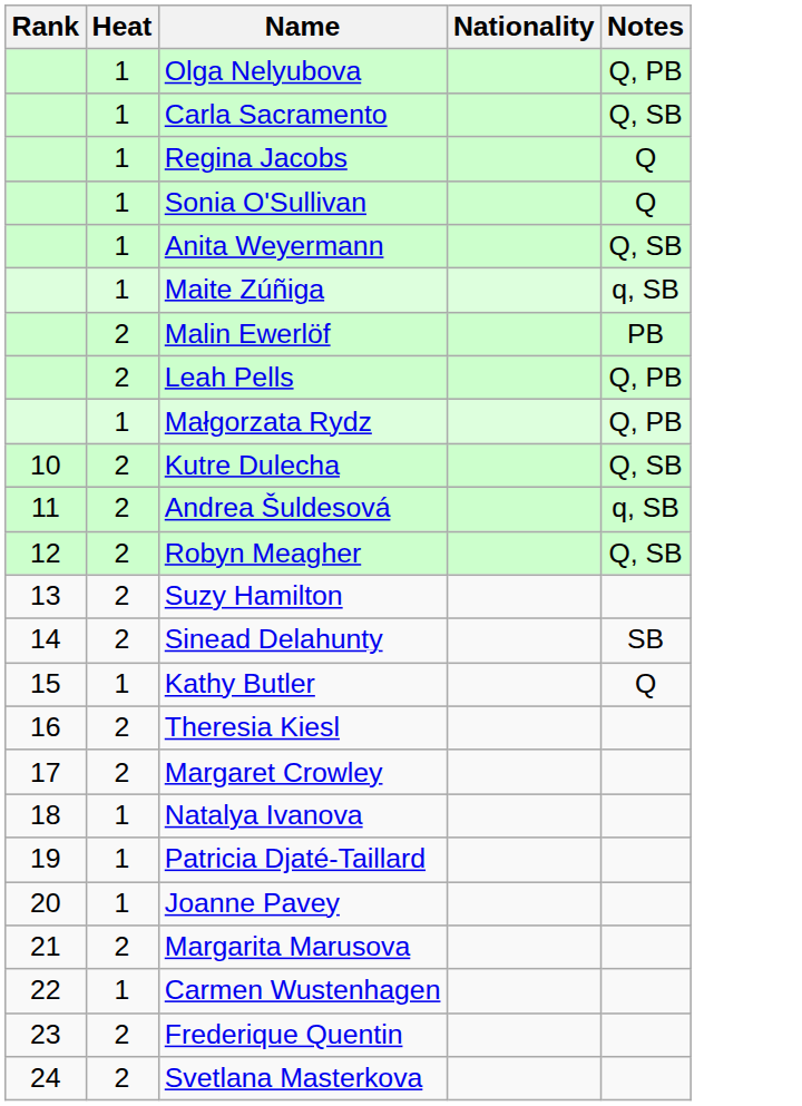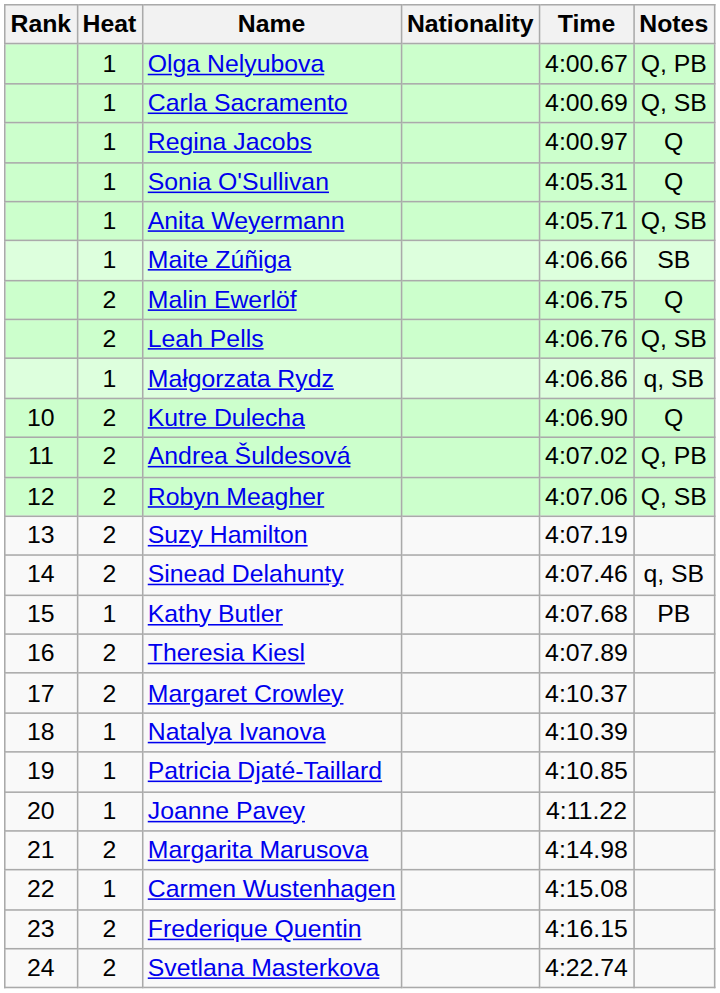+ column: Time | 4:00.67 | 4:00.69 | 4:00.97 | 4:05.31 | 4:05.71 | 4:06.66 | 4:06.75 | 4:06.76 | 4:06.86 | 4:06.90 | 4:07.02 | 4:07.06 | 4:07.19 | 4:07.46 | 4:07.68 | 4:07.89 | 4:10.37 | 4:10.39 | 4:10.85 | 4:11.22 | 4:14.98 | 4:15.08 | 4:16.15 | 4:22.74
Maite Zúñiga | Notes: q, SB -> SB
Malin Ewerlöf | Notes: PB -> Q
Leah Pells | Notes: Q, PB -> Q, SB
Małgorzata Rydz | Notes: Q, PB -> q, SB
Kutre Dulecha | Notes: Q, SB -> Q
Andrea Šuldesová | Notes: q, SB -> Q, PB
Sinead Delahunty | Notes: SB -> q, SB
Kathy Butler | Notes: Q -> PB
